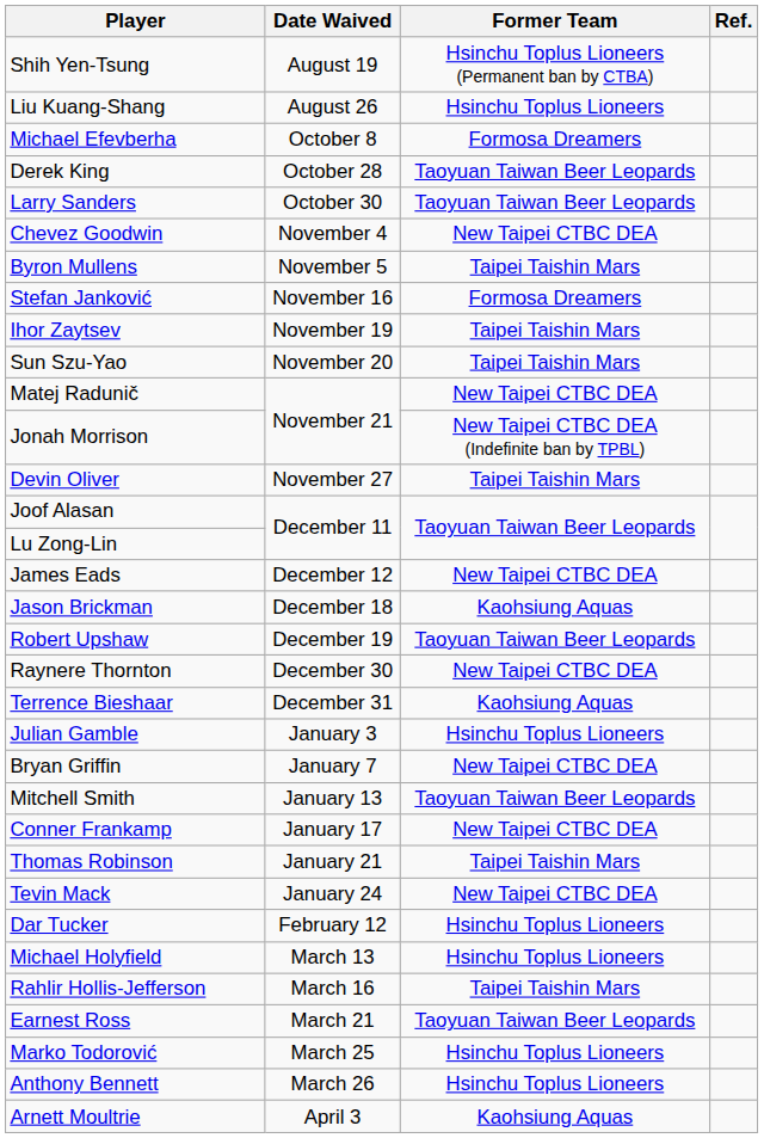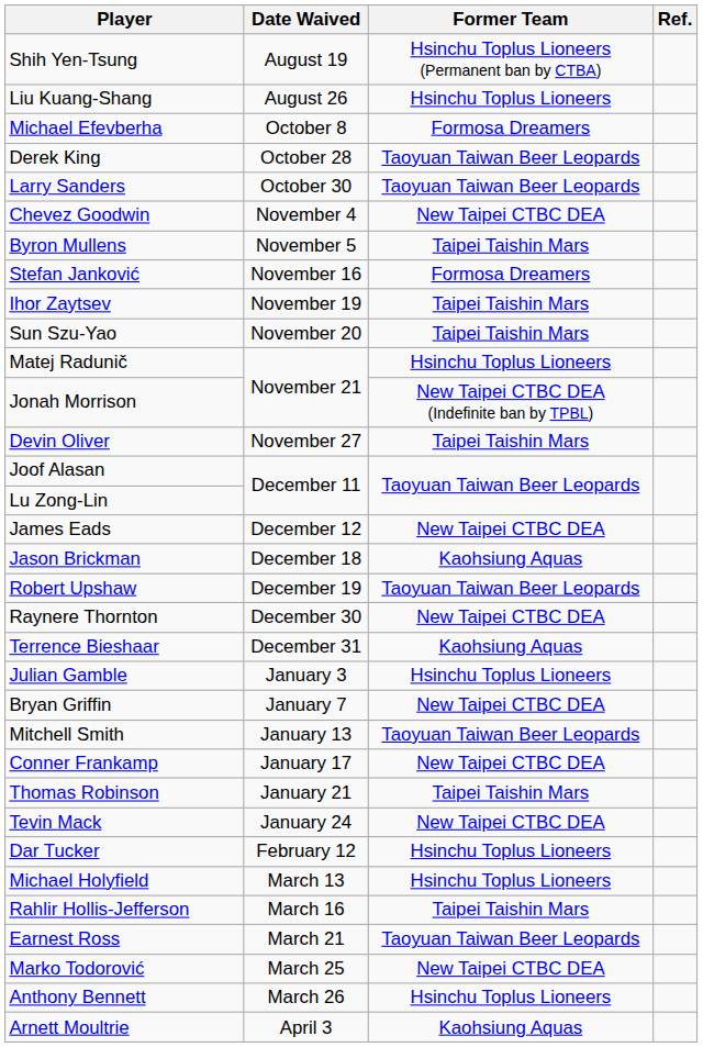Matej Radunič | Former Team: New Taipei CTBC DEA -> Hsinchu Toplus Lioneers
Marko Todorović | Former Team: Hsinchu Toplus Lioneers -> New Taipei CTBC DEA
